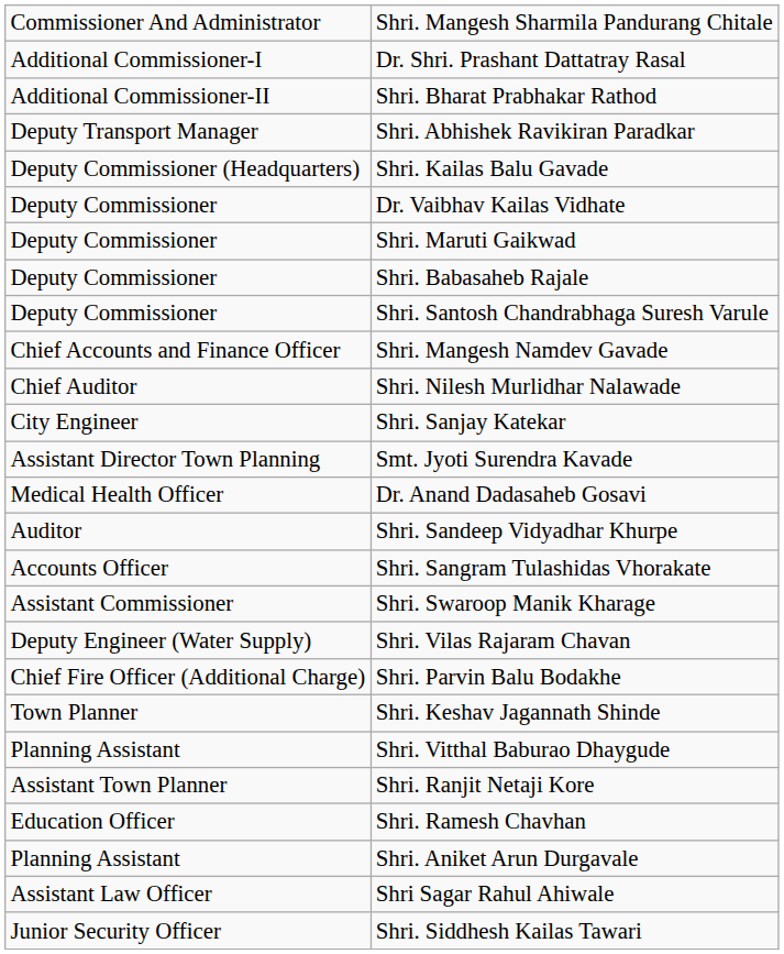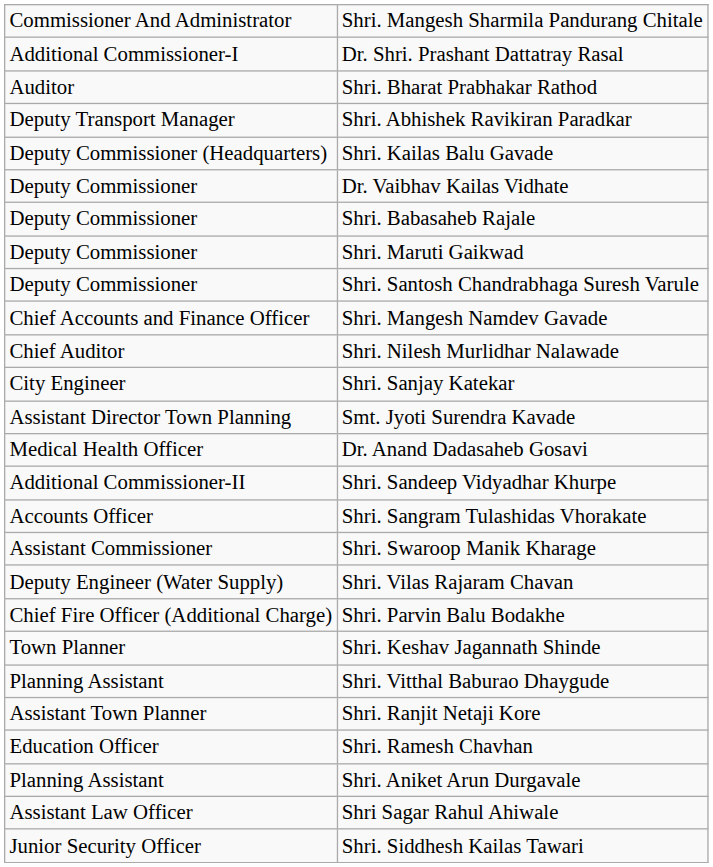Shri. Bharat Prabhakar Rathod | column 1: Additional Commissioner-II -> Auditor
rows swapped: Shri. Maruti Gaikwad <-> Shri. Babasaheb Rajale
Shri. Sandeep Vidyadhar Khurpe | column 1: Auditor -> Additional Commissioner-II
